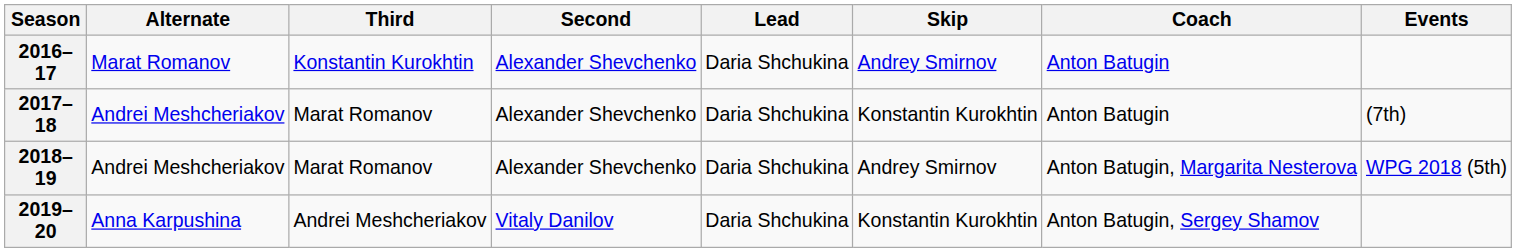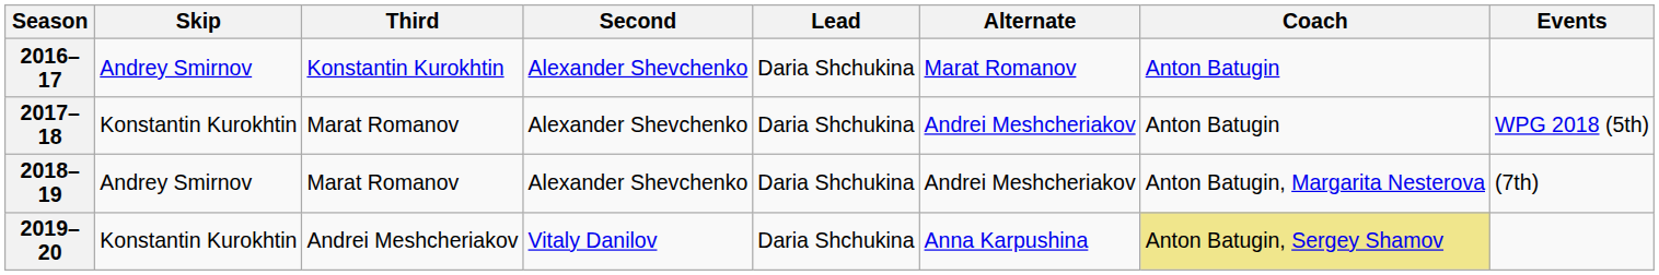columns swapped: Skip <-> Alternate
2017–18 | Events: (7th) -> WPG 2018 (5th)
2018–19 | Events: WPG 2018 (5th) -> (7th)
2019–20 | Coach: no background -> khaki background
